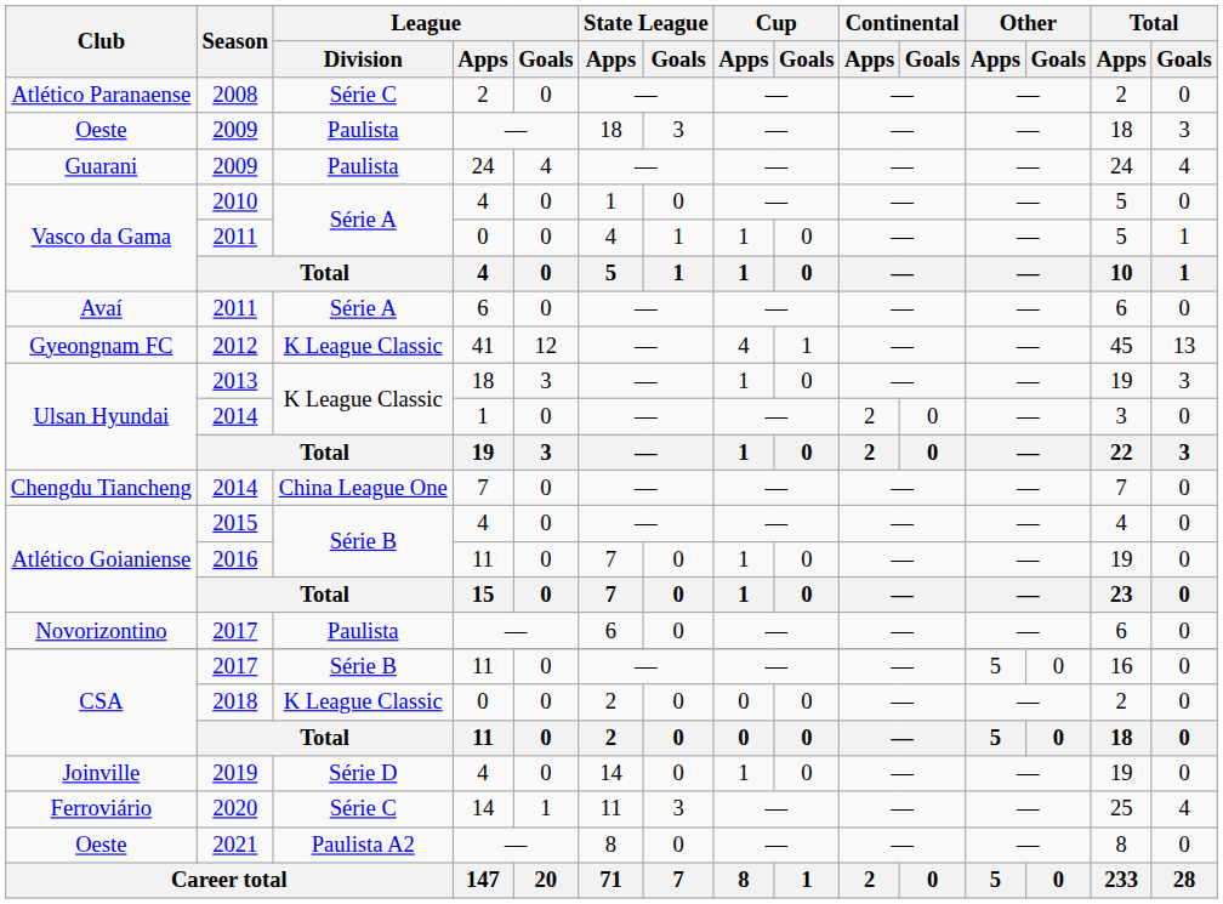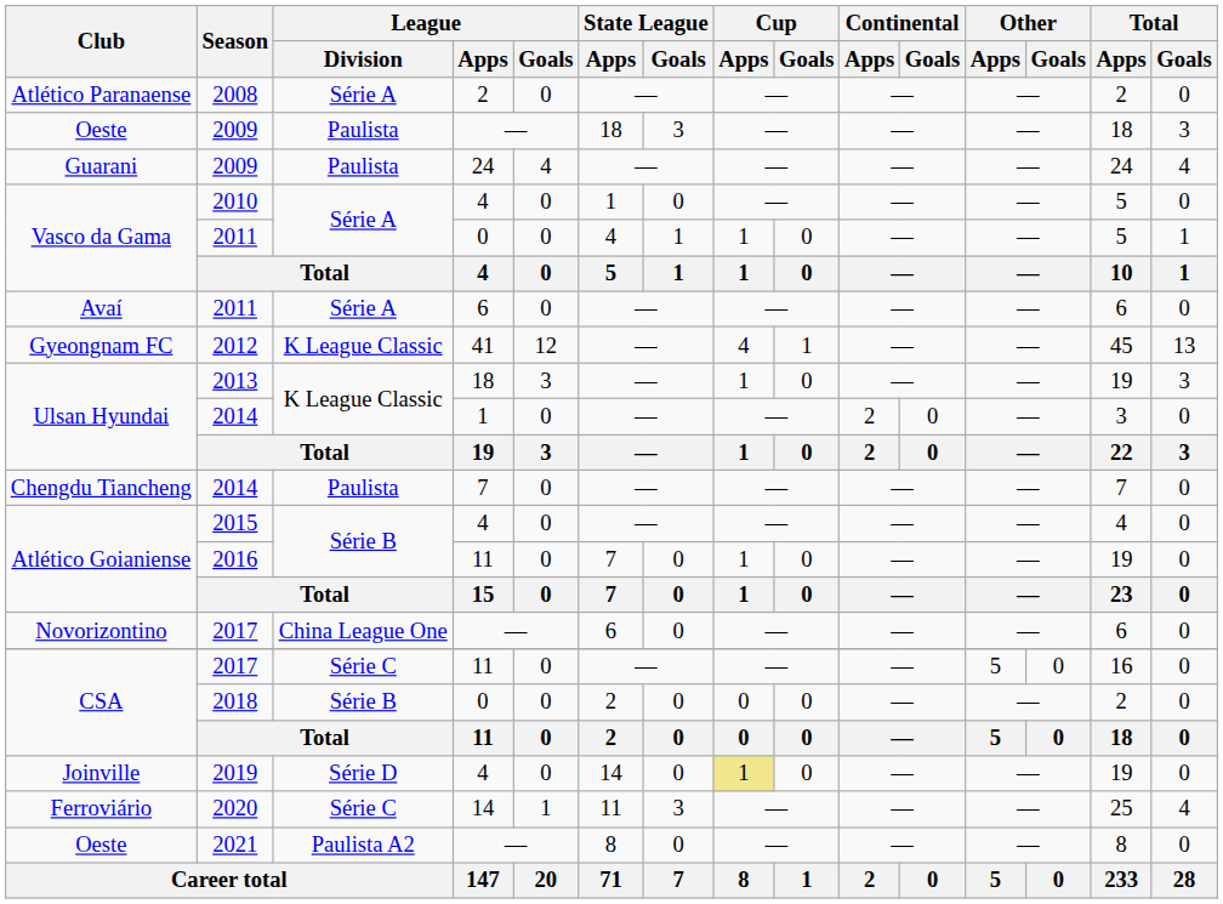2008 | League / Division: Série C -> Série A
Chengdu Tiancheng / 2014 | League / Division: China League One -> Paulista
Novorizontino / 2017 | League / Division: Paulista -> China League One
CSA / 2017 | League / Division: Série B -> Série C
2018 | League / Division: K League Classic -> Série B
2019 | Cup / Apps: no background -> khaki background
